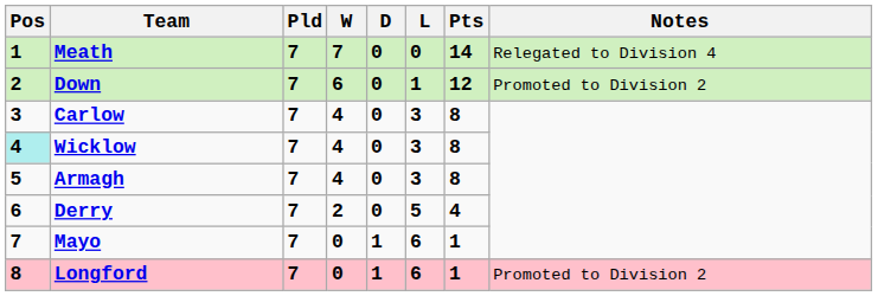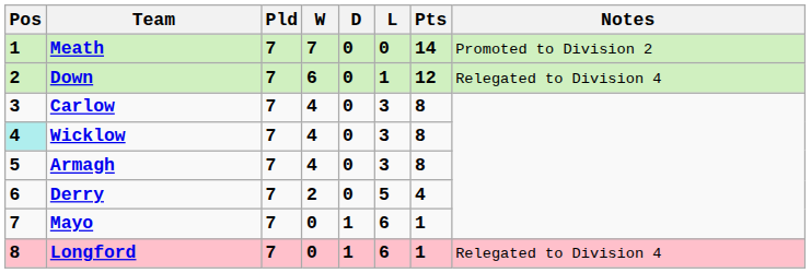Meath | Notes: Relegated to Division 4 -> Promoted to Division 2
Down | Notes: Promoted to Division 2 -> Relegated to Division 4
Longford | Notes: Promoted to Division 2 -> Relegated to Division 4
